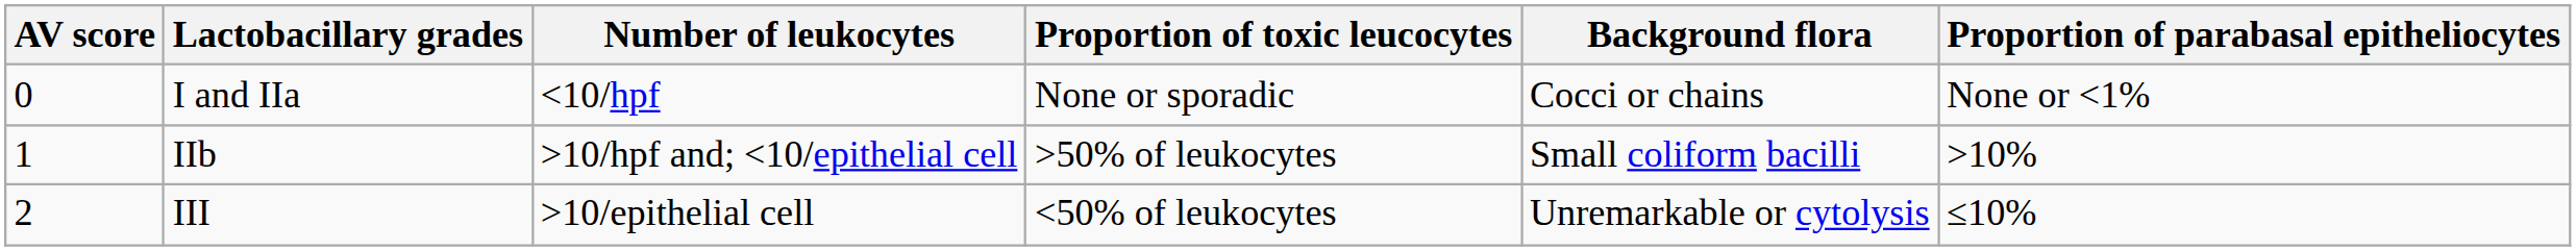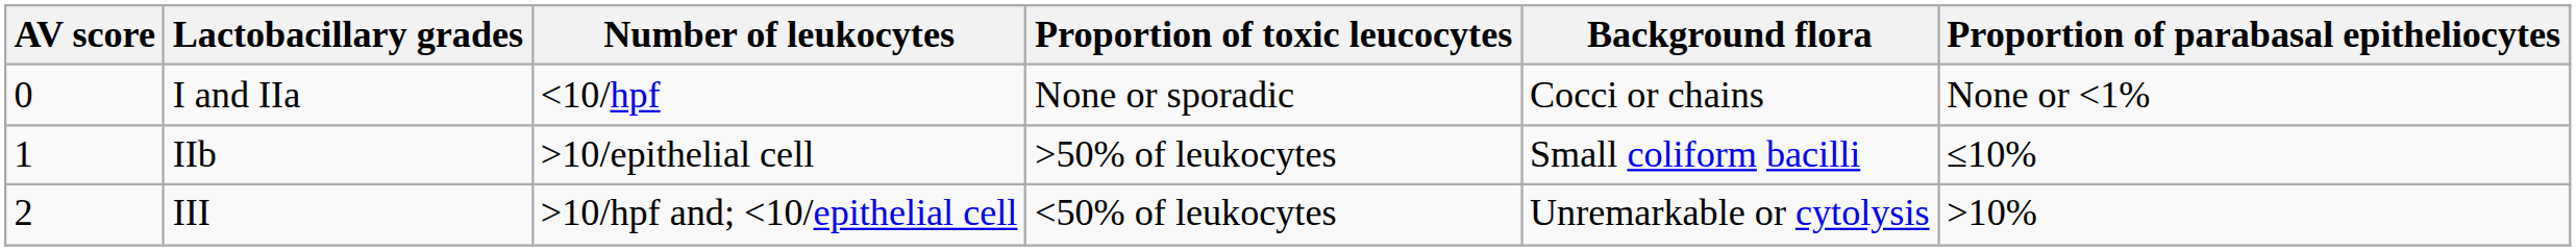IIb | Number of leukocytes: >10/hpf and; <10/epithelial cell -> >10/epithelial cell
IIb | Proportion of parabasal epitheliocytes: >10% -> ≤10%
III | Number of leukocytes: >10/epithelial cell -> >10/hpf and; <10/epithelial cell
III | Proportion of parabasal epitheliocytes: ≤10% -> >10%
